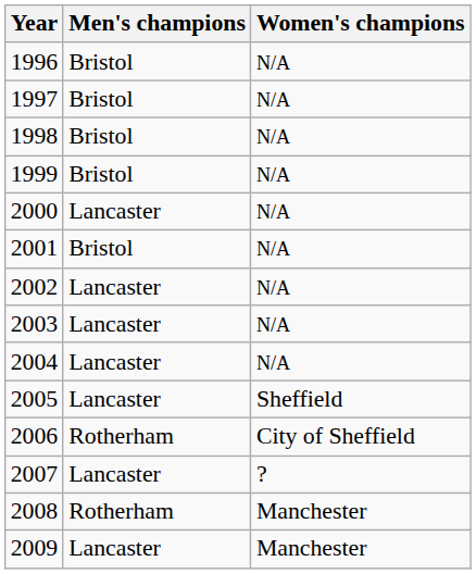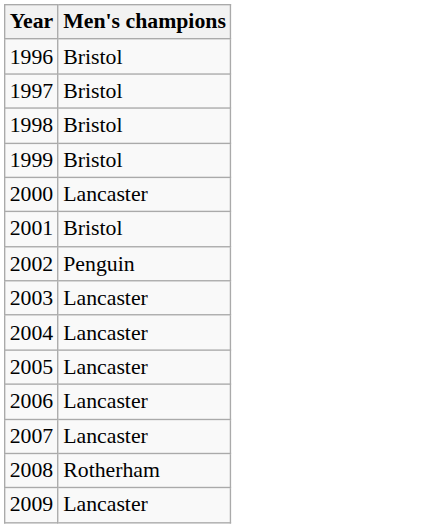- column: Women's champions | N/A | N/A | N/A | N/A | N/A | N/A | N/A | N/A | N/A | Sheffield | City of Sheffield | ? | Manchester | Manchester
2002 | Men's champions: Lancaster -> Penguin
2006 | Men's champions: Rotherham -> Lancaster
